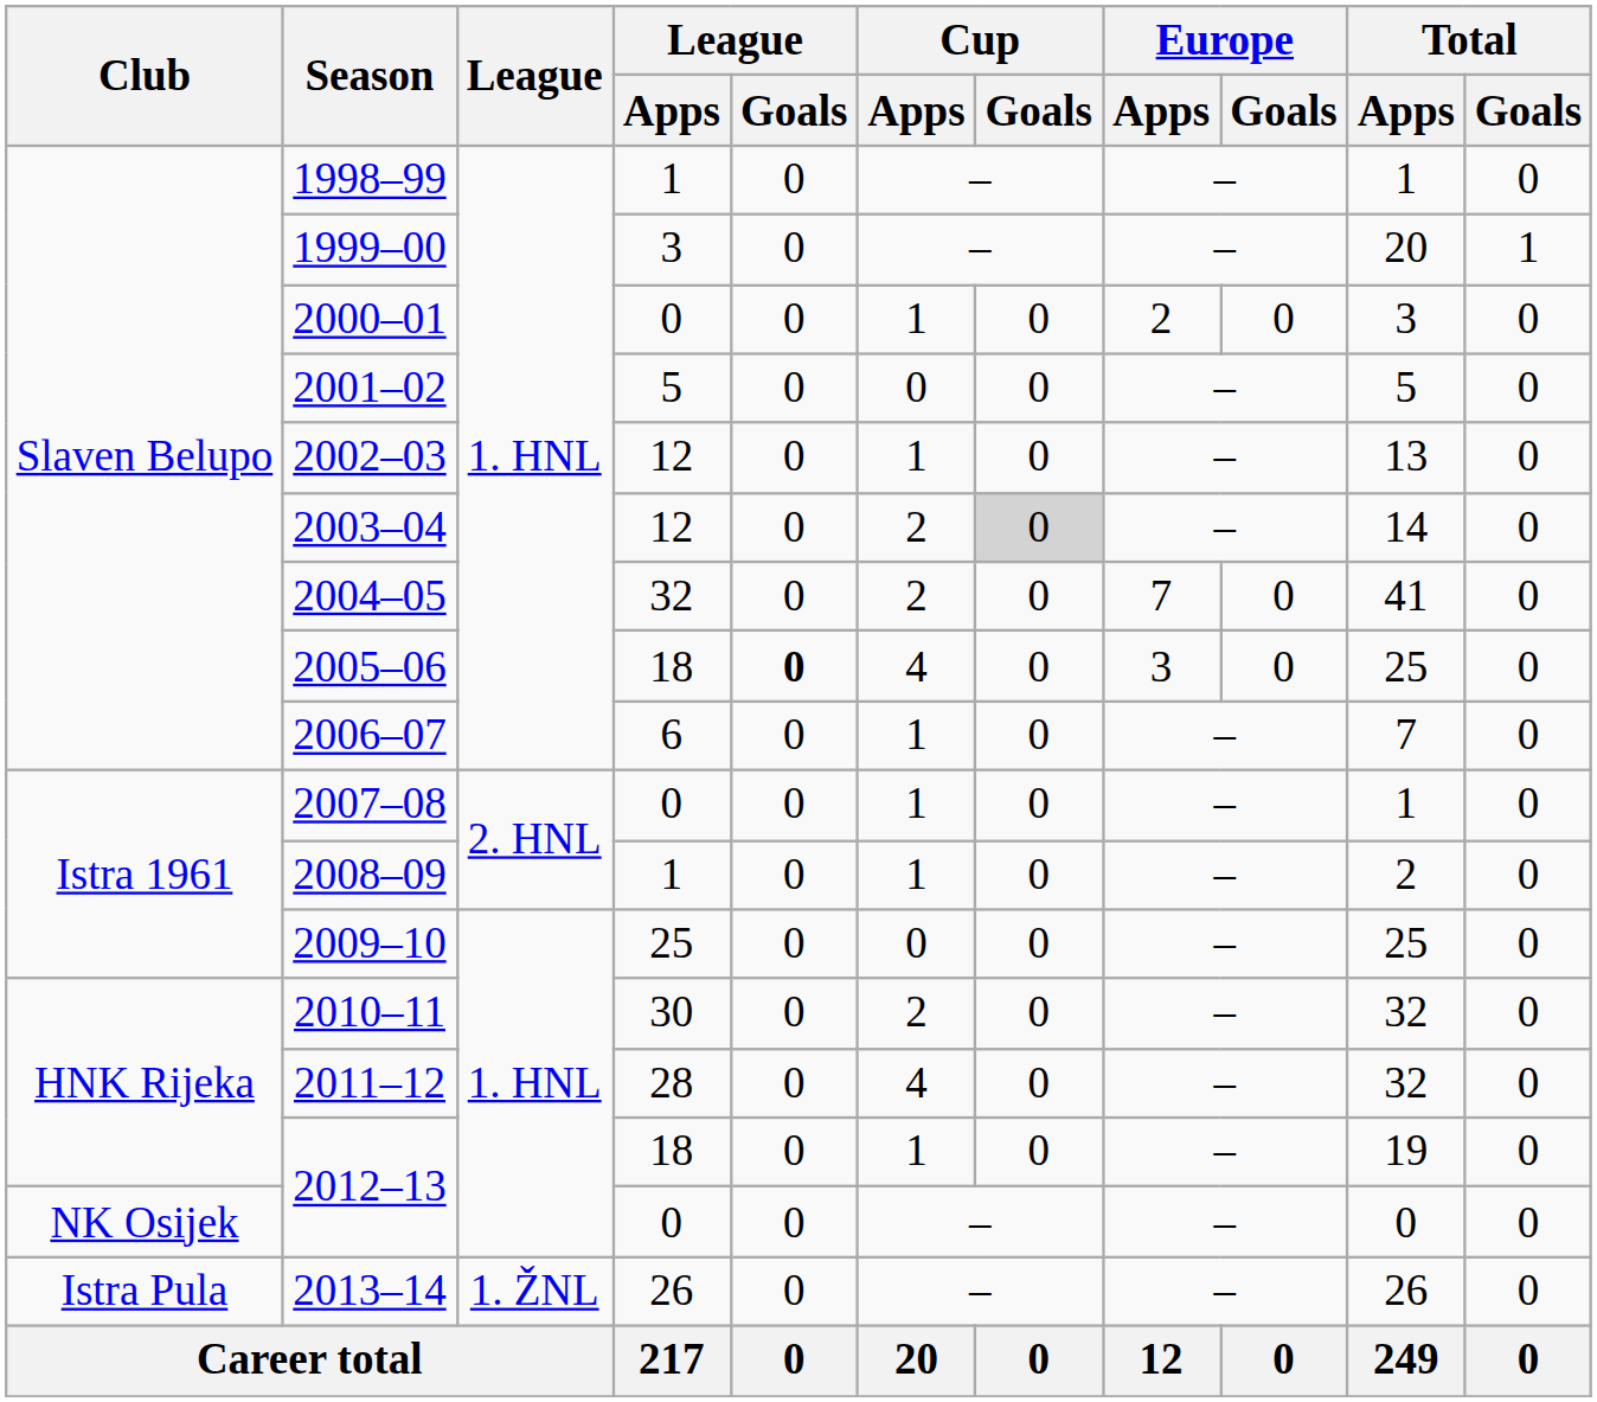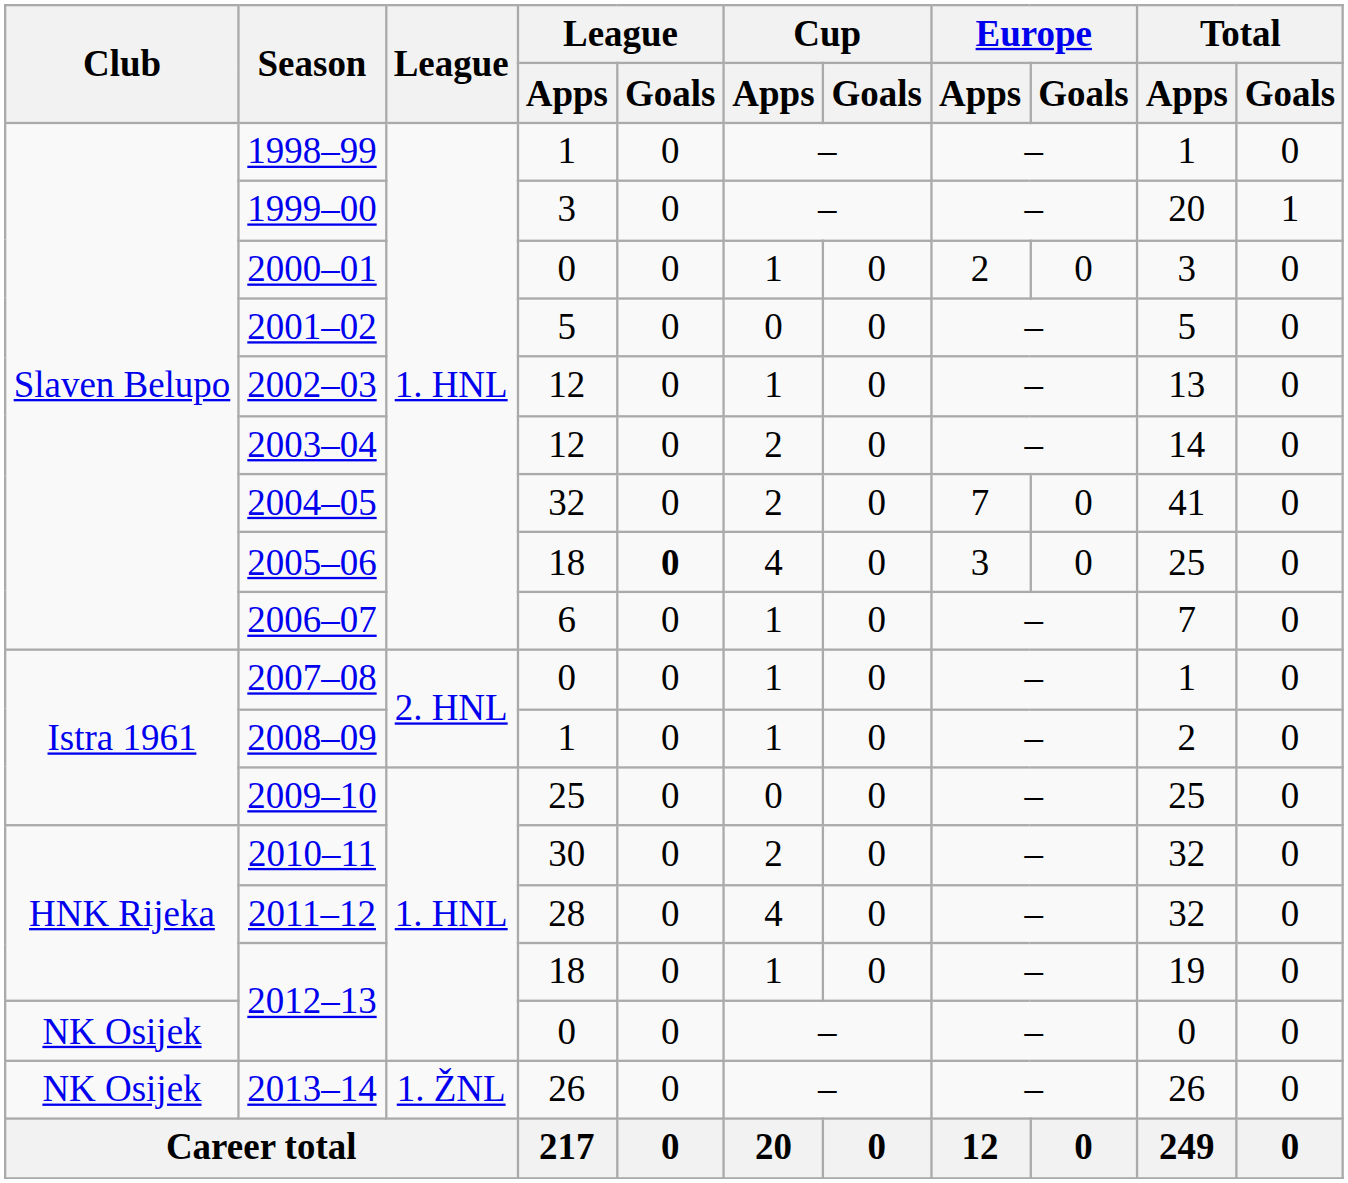2003–04 | Cup / Goals: lightgrey background -> no background
2013–14 | Club: Istra Pula -> NK Osijek
